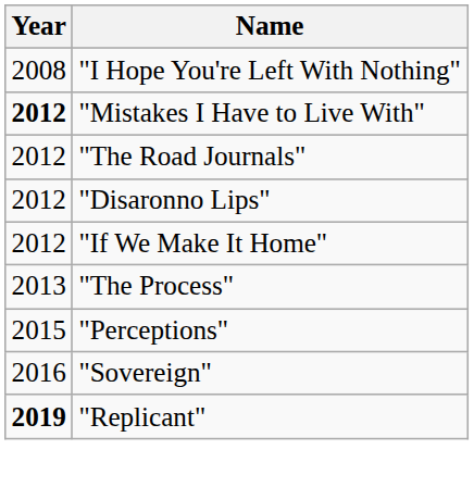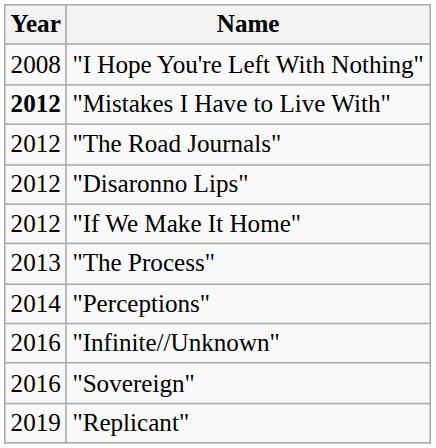"Perceptions" | Year: 2015 -> 2014
+ row: 2016 | "Infinite//Unknown"
"Replicant" | Year: bold -> normal
